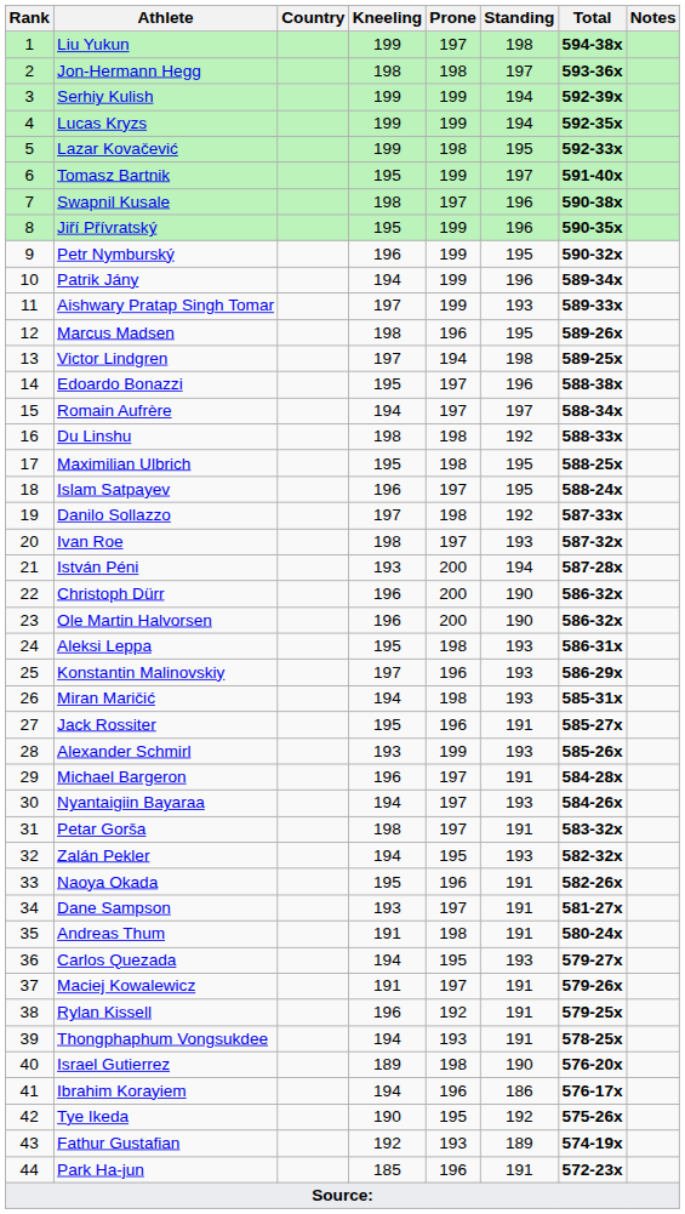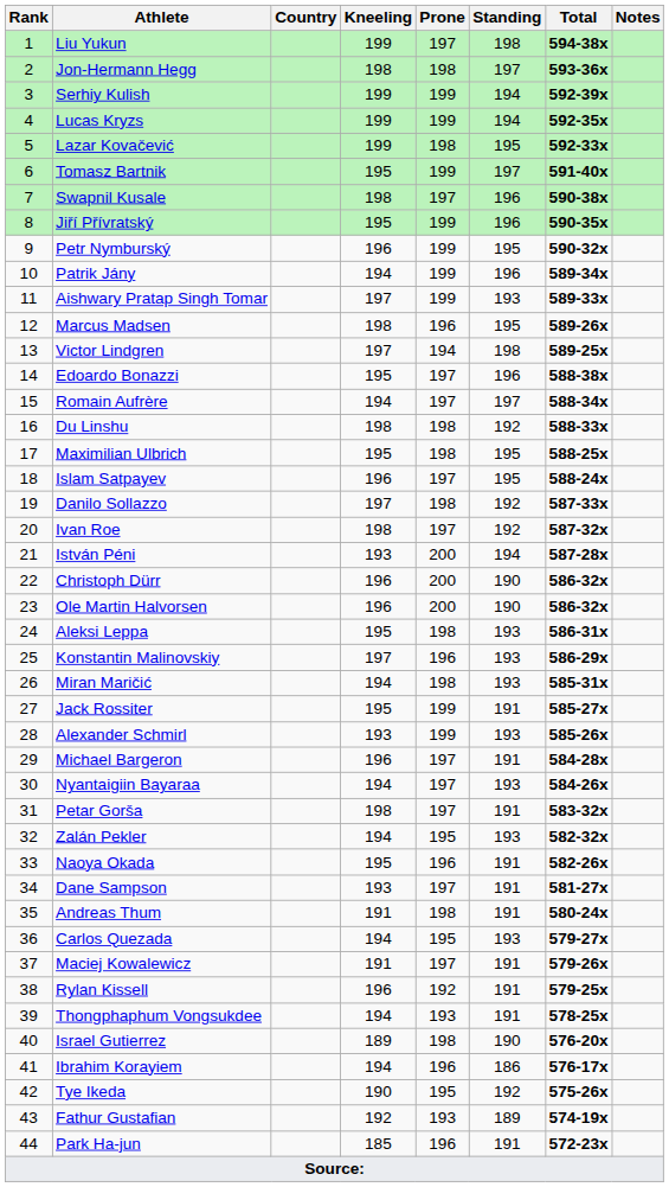Ivan Roe | Standing: 193 -> 192
Jack Rossiter | Prone: 196 -> 199
